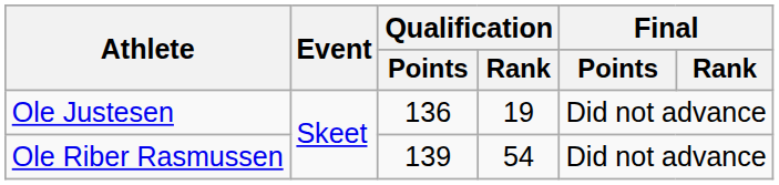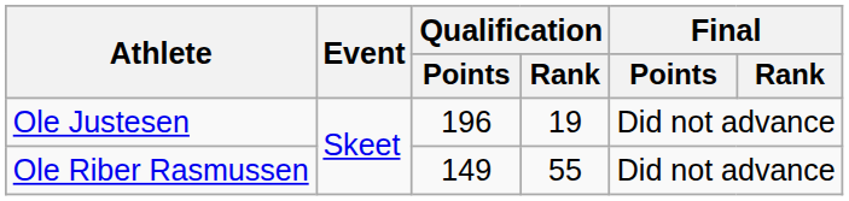Ole Justesen | Qualification / Points: 136 -> 196
Ole Riber Rasmussen | Qualification / Points: 139 -> 149
Ole Riber Rasmussen | Qualification / Rank: 54 -> 55
